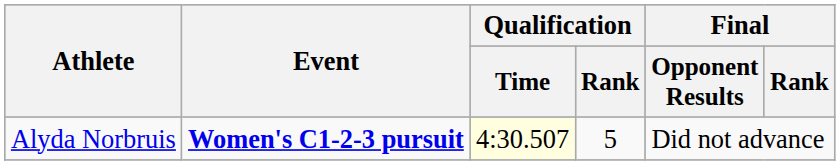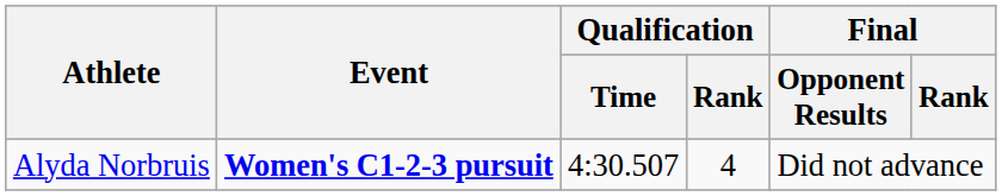Alyda Norbruis | Qualification / Time: lightyellow background -> no background
Alyda Norbruis | Qualification / Rank: 5 -> 4
